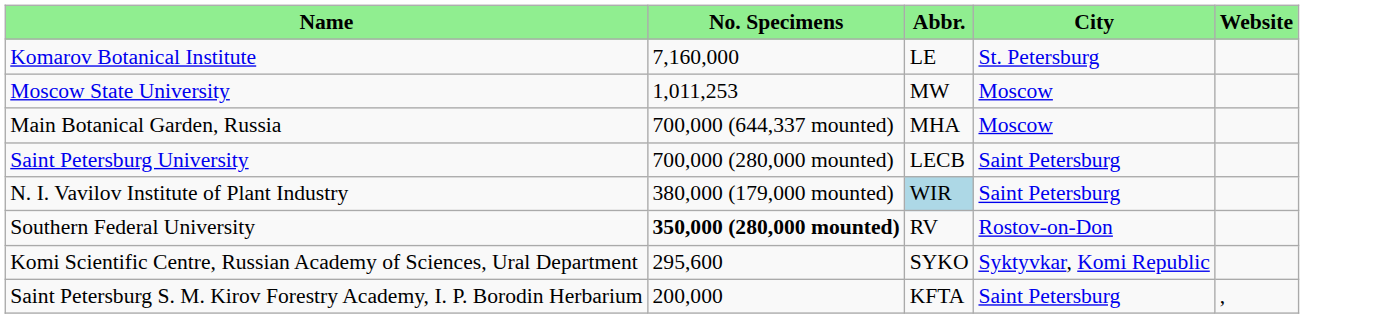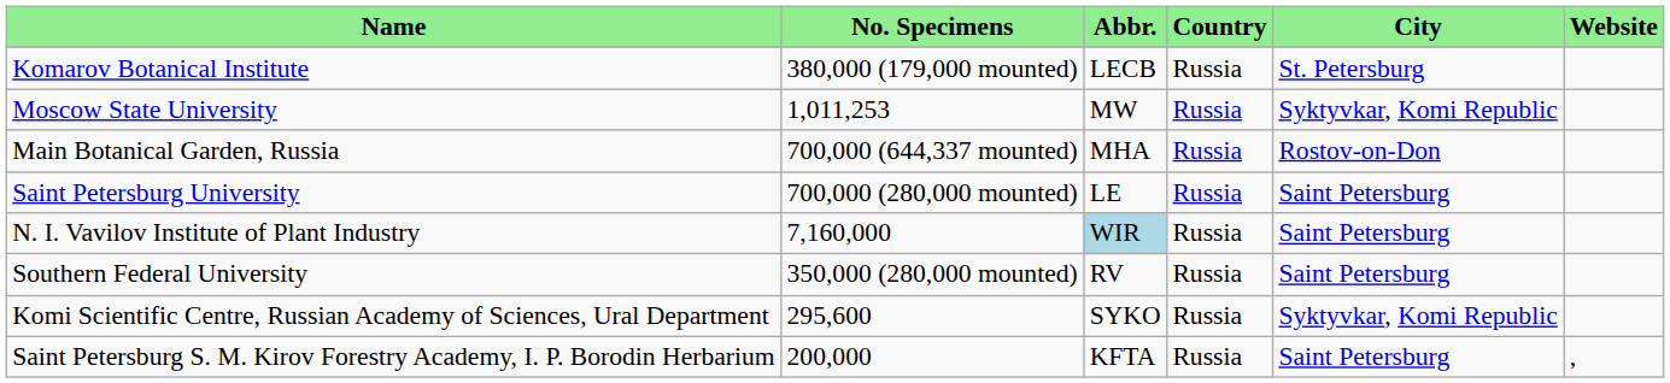+ column: Country | Russia | Russia | Russia | Russia | Russia | Russia | Russia | Russia
Komarov Botanical Institute | No. Specimens: 7,160,000 -> 380,000 (179,000 mounted)
Komarov Botanical Institute | Abbr.: LE -> LECB
Moscow State University | City: Moscow -> Syktyvkar, Komi Republic
Main Botanical Garden, Russia | City: Moscow -> Rostov-on-Don
Saint Petersburg University | Abbr.: LECB -> LE
N. I. Vavilov Institute of Plant Industry | No. Specimens: 380,000 (179,000 mounted) -> 7,160,000
Southern Federal University | No. Specimens: bold -> normal
Southern Federal University | City: Rostov-on-Don -> Saint Petersburg
